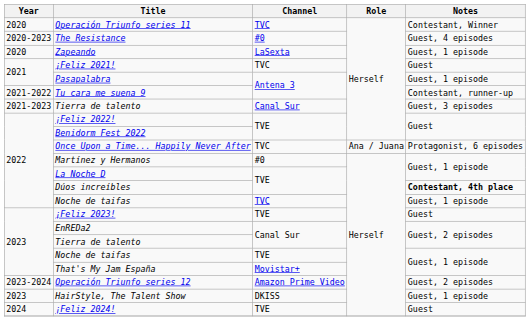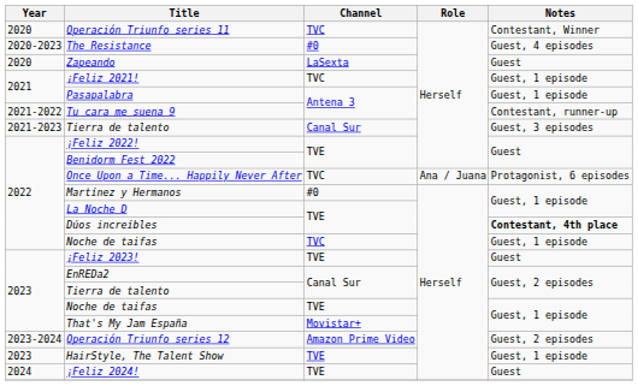Zapeando | Notes: Guest, 1 episode -> Guest
¡Feliz 2021! | Notes: Guest -> Guest, 1 episode
HairStyle, The Talent Show | Channel: DKISS -> TVE
